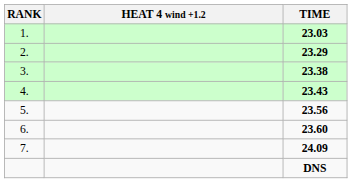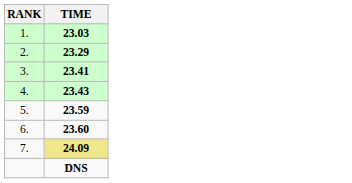- column: HEAT 4 wind +1.2
3. | TIME: 23.38 -> 23.41
5. | TIME: 23.56 -> 23.59
7. | TIME: no background -> khaki background
